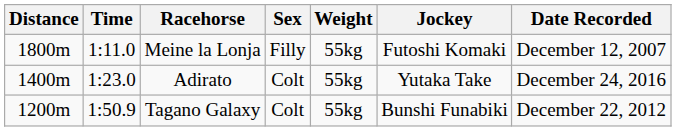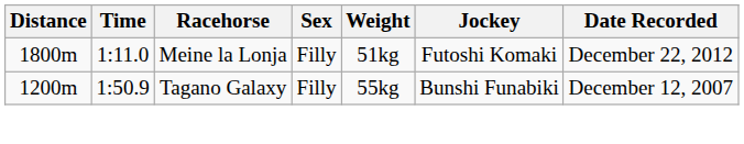Meine la Lonja | Weight: 55kg -> 51kg
Meine la Lonja | Date Recorded: December 12, 2007 -> December 22, 2012
- row: 1400m | 1:23.0 | Adirato | Colt | 55kg | Yutaka Take | December 24, 2016
Tagano Galaxy | Sex: Colt -> Filly
Tagano Galaxy | Date Recorded: December 22, 2012 -> December 12, 2007
